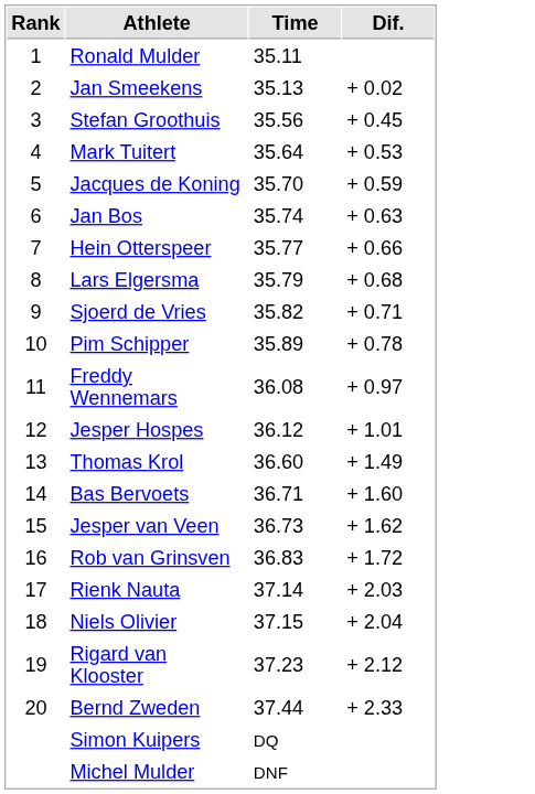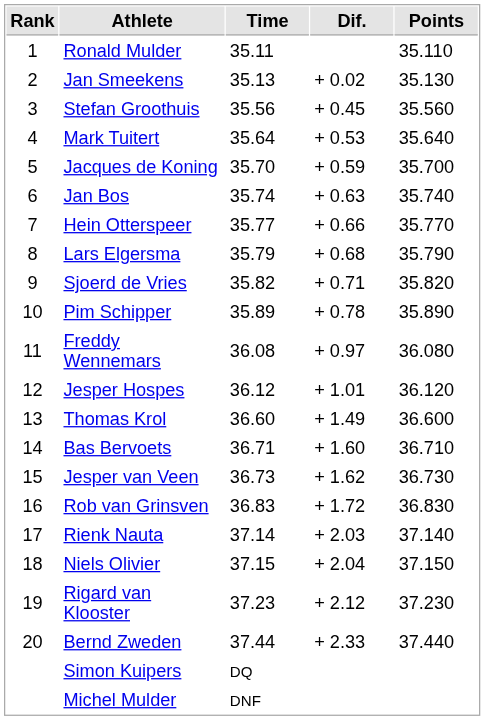+ column: Points | 35.110 | 35.130 | 35.560 | 35.640 | 35.700 | 35.740 | 35.770 | 35.790 | 35.820 | 35.890 | 36.080 | 36.120 | 36.600 | 36.710 | 36.730 | 36.830 | 37.140 | 37.150 | 37.230 | 37.440
